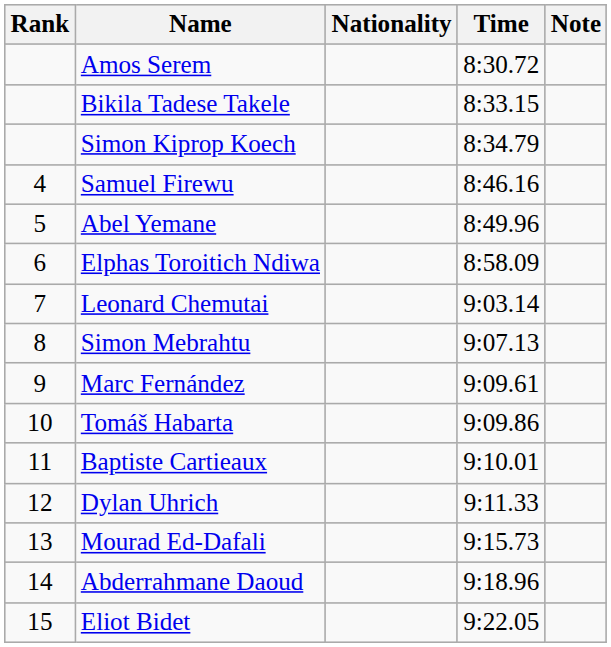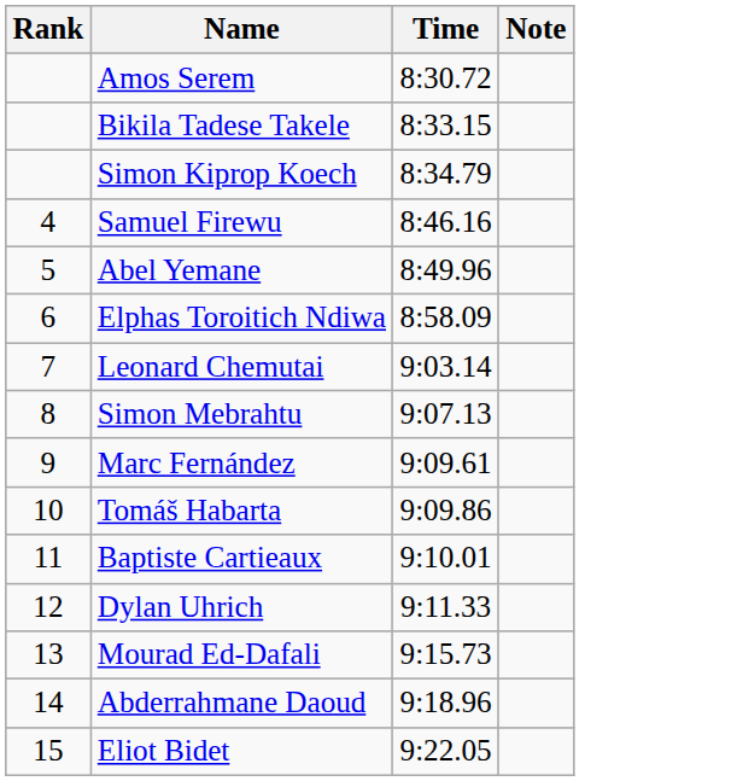- column: Nationality
